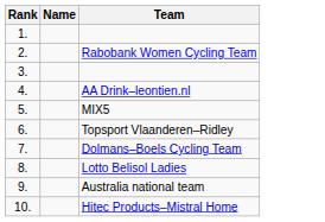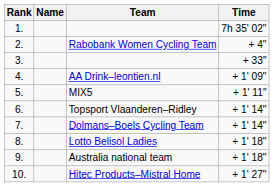+ column: Time | 7h 35' 02" | + 4" | + 33" | + 1' 09" | + 1' 11" | + 1' 14" | + 1' 14" | + 1' 18" | + 1' 18" | + 1' 27"
